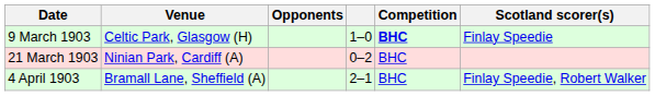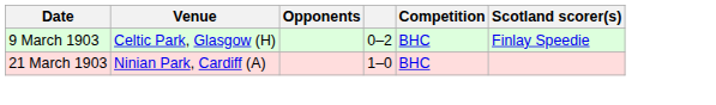9 March 1903 | column 4: 1–0 -> 0–2
9 March 1903 | Competition: bold -> normal
21 March 1903 | column 4: 0–2 -> 1–0
- row: 4 April 1903 | Bramall Lane, Sheffield (A) | 2–1 | BHC | Finlay Speedie, Robert Walker
